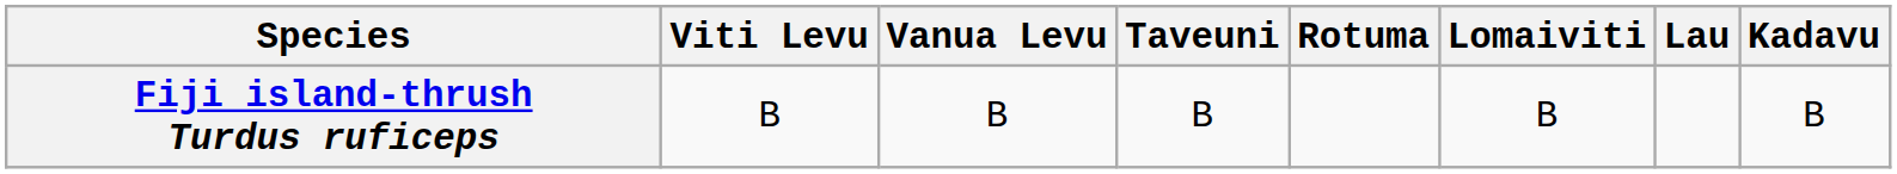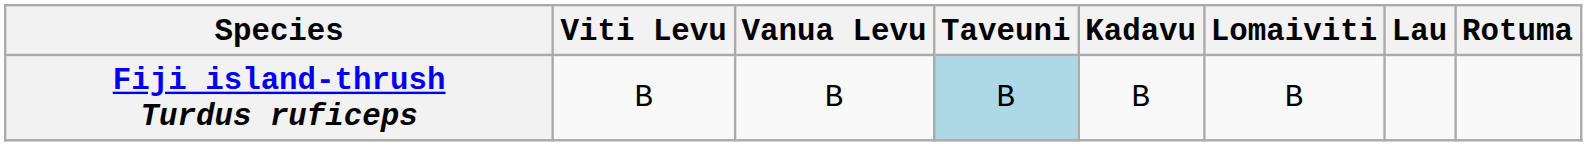columns swapped: Kadavu <-> Rotuma
Fiji island-thrush Turdus ruficeps | Taveuni: no background -> lightblue background
